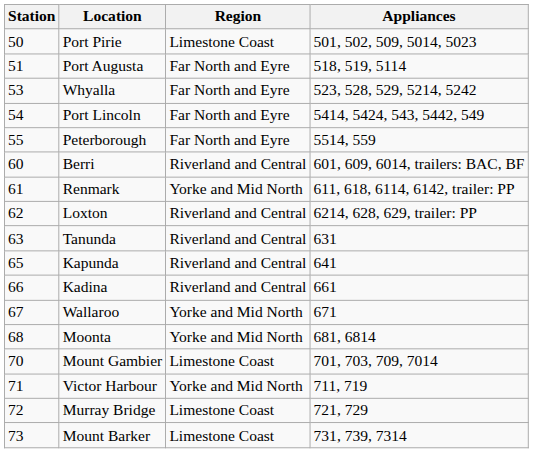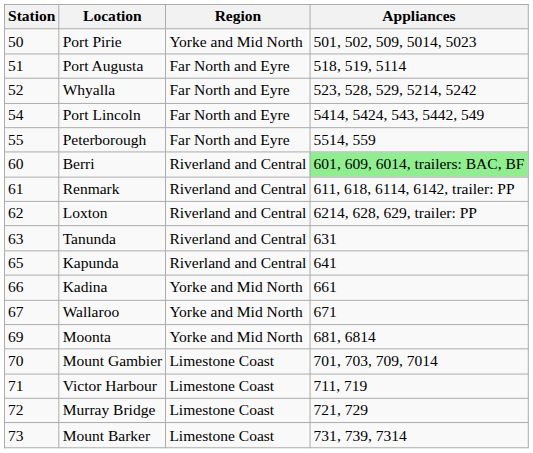Port Pirie | Region: Limestone Coast -> Yorke and Mid North
Whyalla | Station: 53 -> 52
Berri | Appliances: no background -> lightgreen background
Renmark | Region: Yorke and Mid North -> Riverland and Central
Kadina | Region: Riverland and Central -> Yorke and Mid North
Moonta | Station: 68 -> 69
Victor Harbour | Region: Yorke and Mid North -> Limestone Coast
